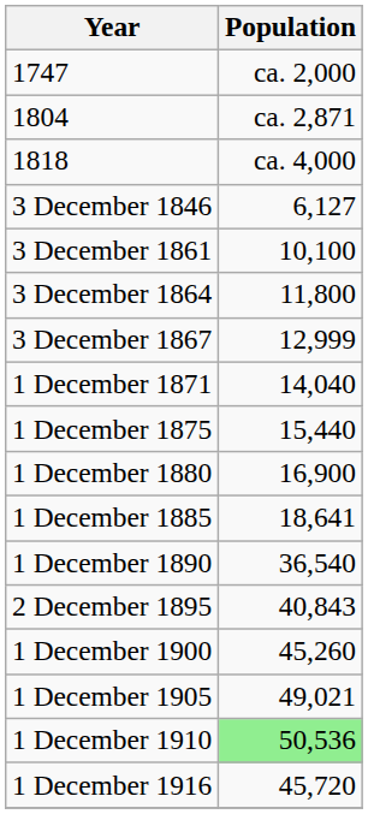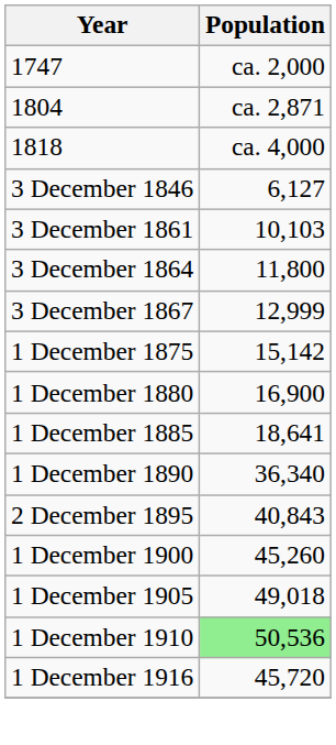3 December 1861 | Population: 10,100 -> 10,103
- row: 1 December 1871 | 14,040
1 December 1875 | Population: 15,440 -> 15,142
1 December 1890 | Population: 36,540 -> 36,340
1 December 1905 | Population: 49,021 -> 49,018
